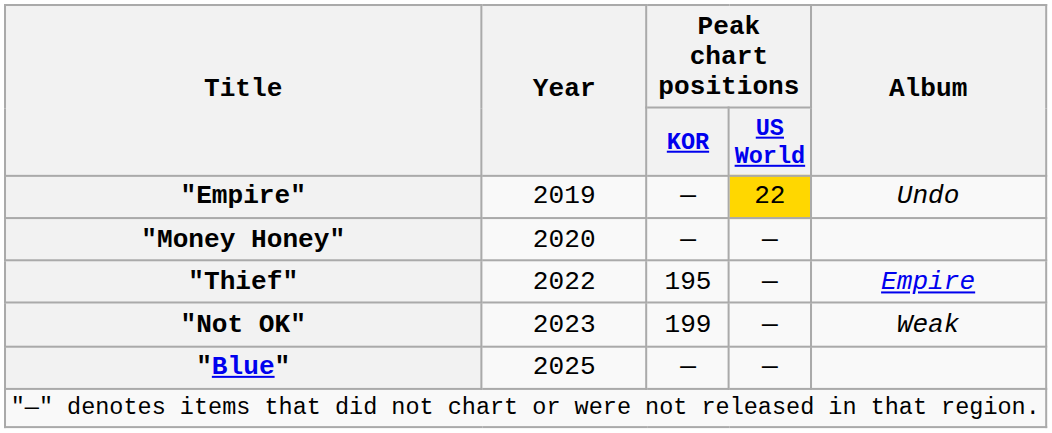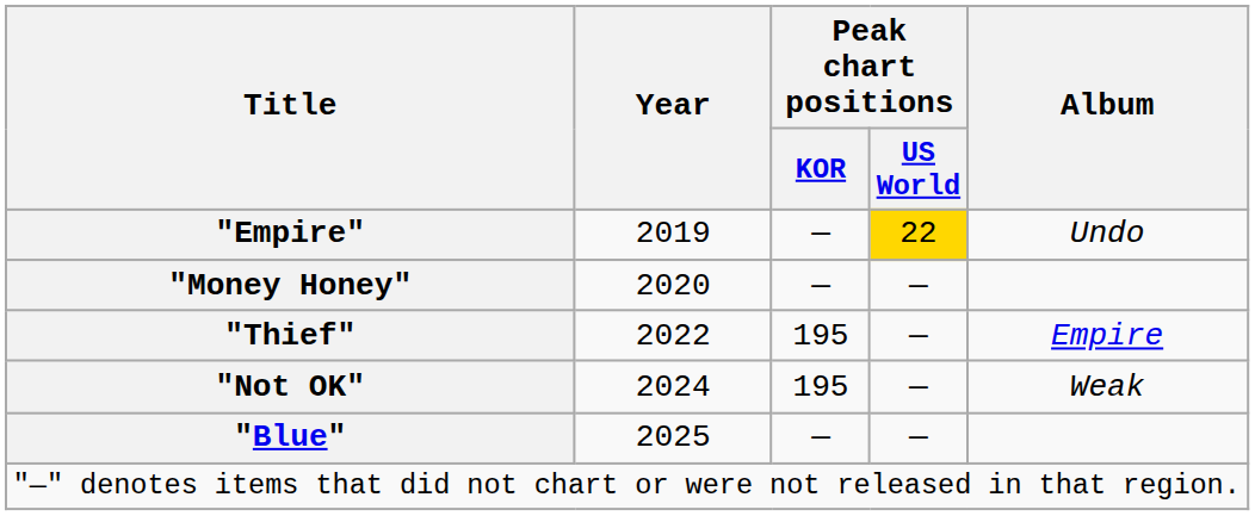"Not OK" | Year: 2023 -> 2024
"Not OK" | Peak chart positions / KOR: 199 -> 195
